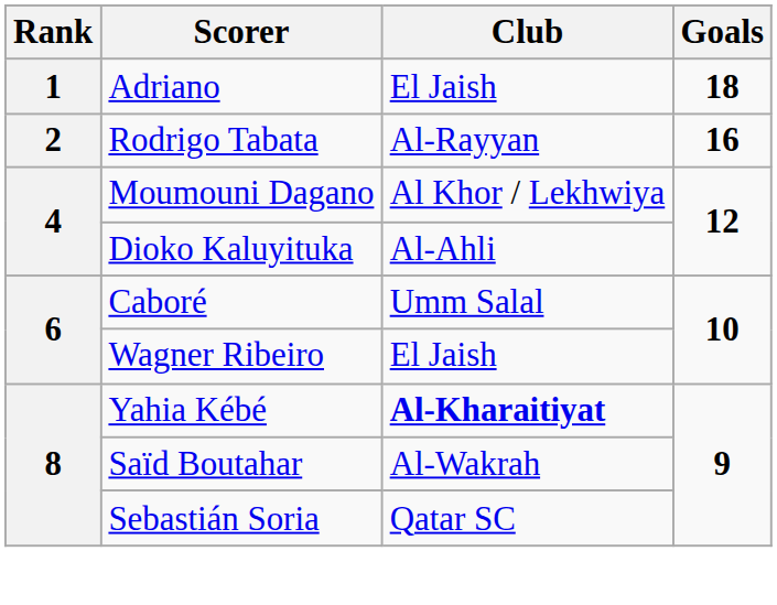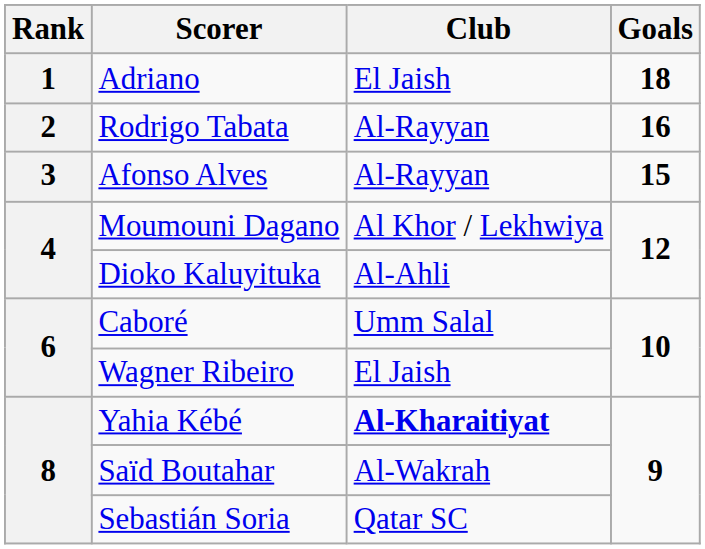+ row: 3 | Afonso Alves | Al-Rayyan | 15
